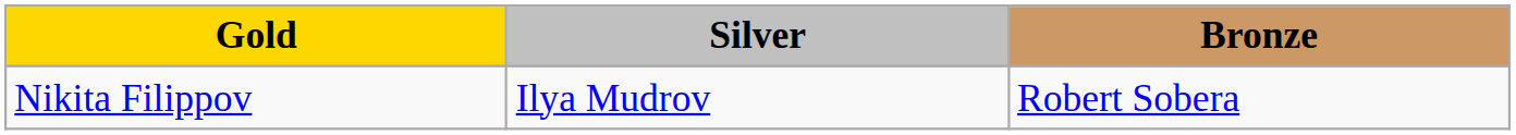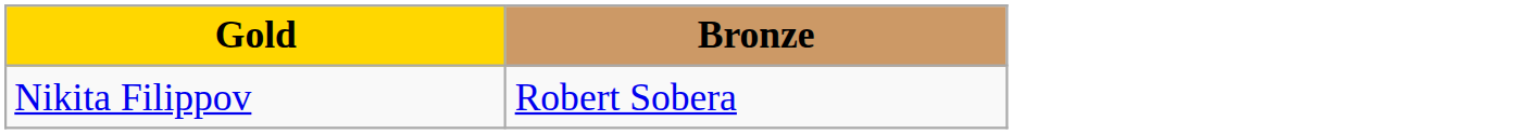- column: Silver | Ilya Mudrov
